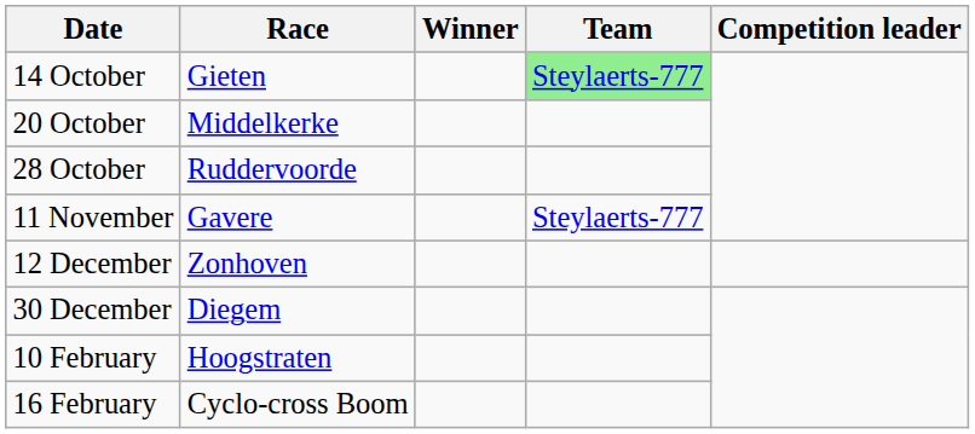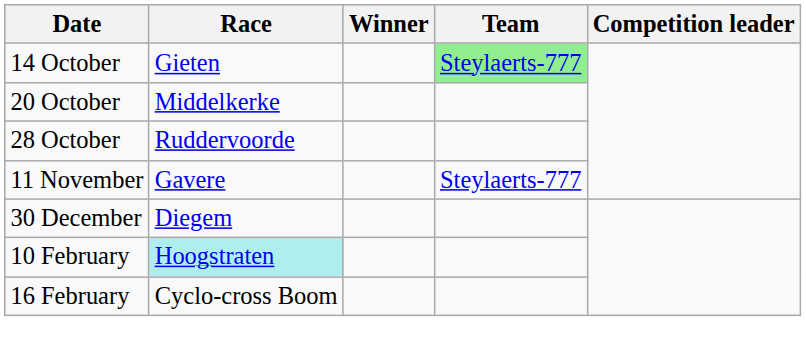- row: 12 December | Zonhoven
10 February | Race: no background -> paleturquoise background
